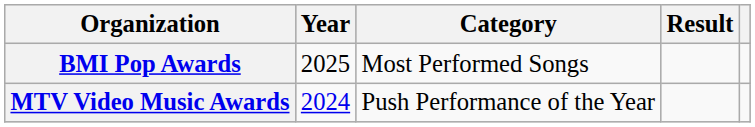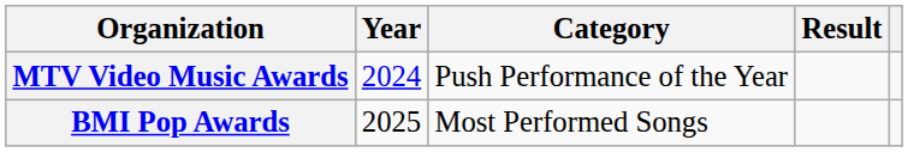rows swapped: MTV Video Music Awards <-> BMI Pop Awards
